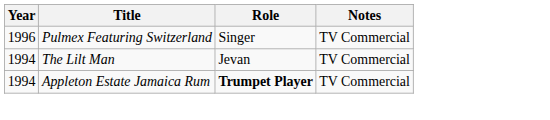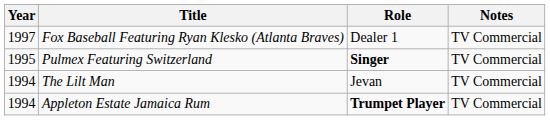+ row: 1997 | Fox Baseball Featuring Ryan Klesko (Atlanta Braves) | Dealer 1 | TV Commercial
Pulmex Featuring Switzerland | Year: 1996 -> 1995
Pulmex Featuring Switzerland | Role: normal -> bold
